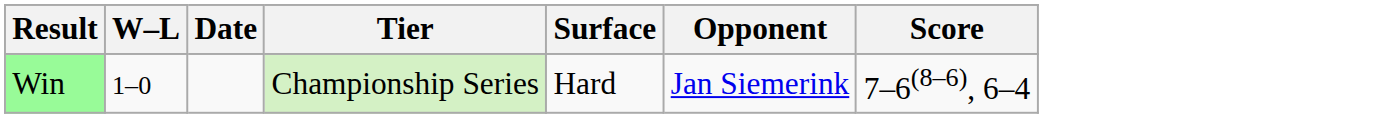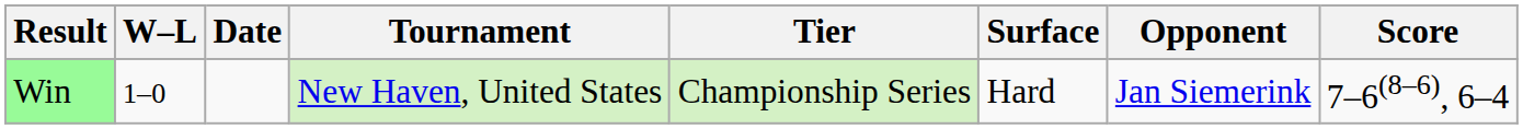+ column: Tournament | New Haven, United States
